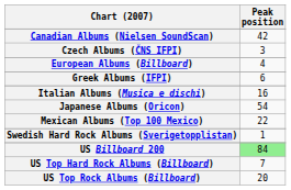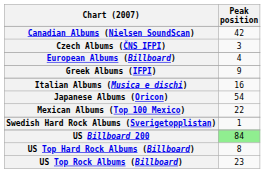Greek Albums (IFPI) | Peak position: 6 -> 9
US Top Hard Rock Albums (Billboard) | Peak position: 7 -> 8
US Top Rock Albums (Billboard) | Peak position: 20 -> 23
